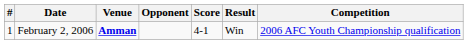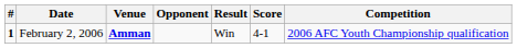columns swapped: Score <-> Result
February 2, 2006 | #: normal -> bold
